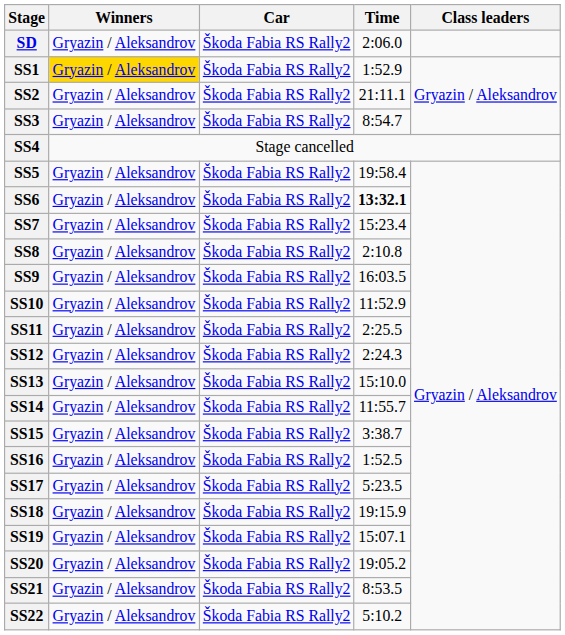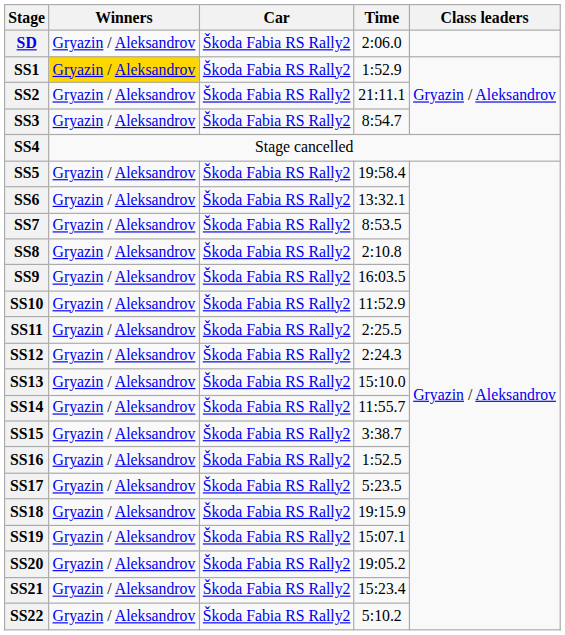SS6 | Time: bold -> normal
SS7 | Time: 15:23.4 -> 8:53.5
SS21 | Time: 8:53.5 -> 15:23.4
